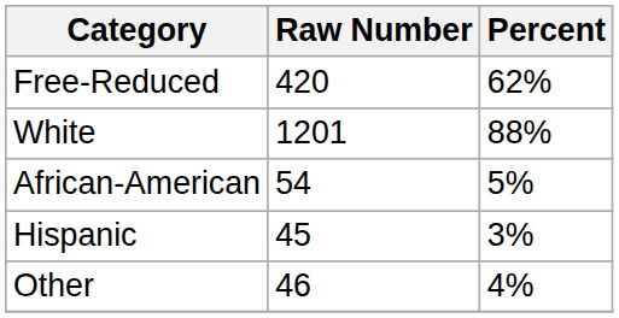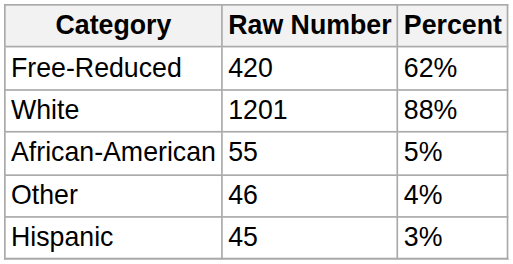African-American | Raw Number: 54 -> 55
rows swapped: Hispanic <-> Other
